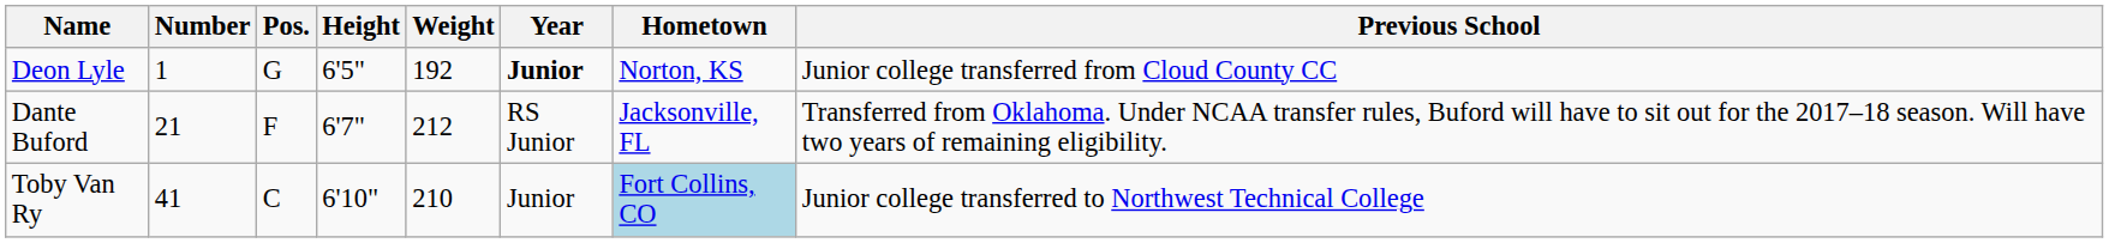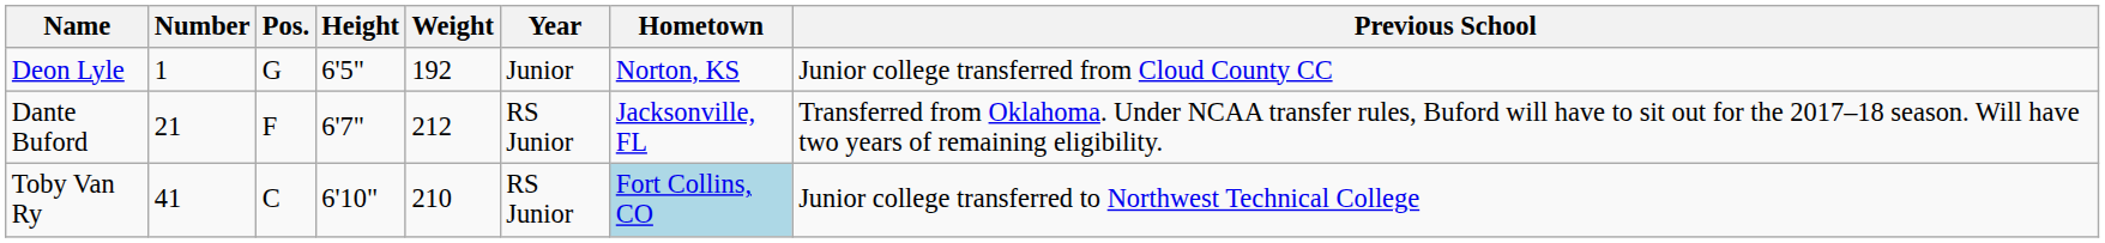Deon Lyle | Year: bold -> normal
Toby Van Ry | Year: Junior -> RS Junior
